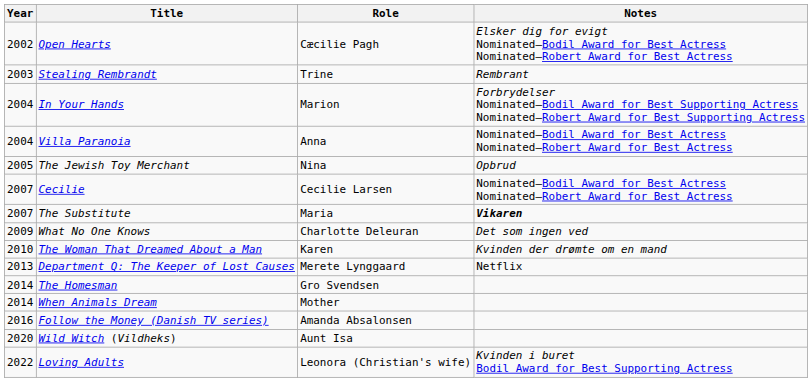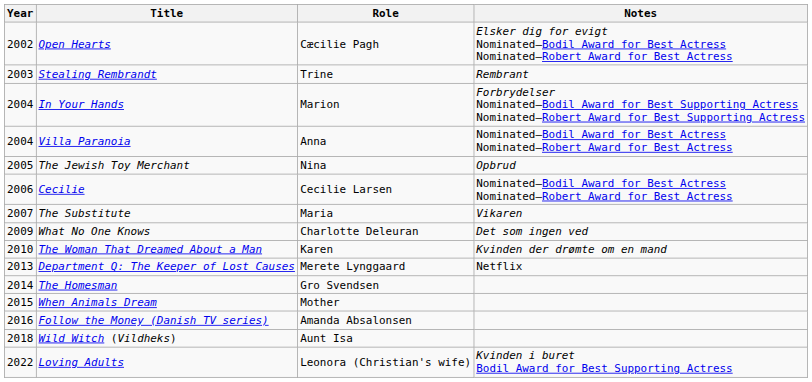Cecilie | Year: 2007 -> 2006
The Substitute | Notes: bold -> normal
When Animals Dream | Year: 2014 -> 2015
Wild Witch (Vildheks) | Year: 2020 -> 2018
